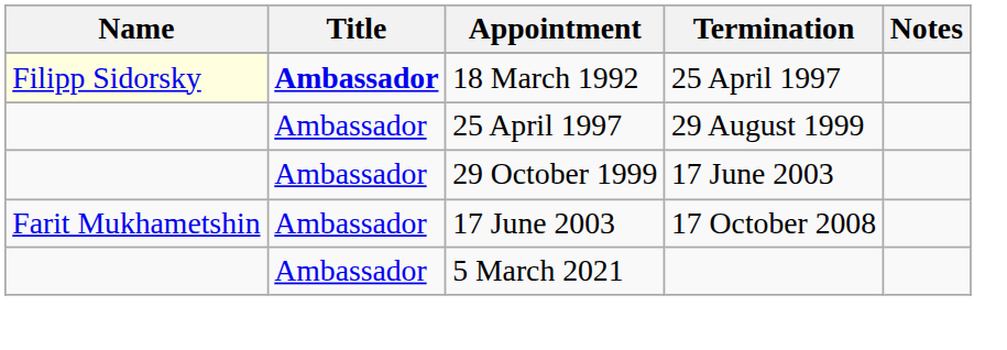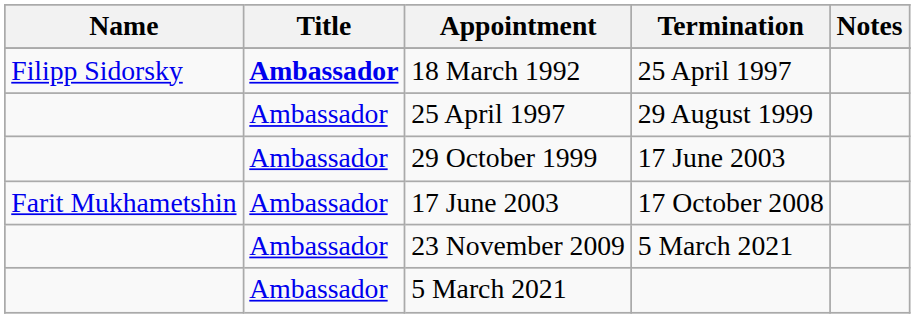18 March 1992 | Name: lightyellow background -> no background
+ row: Ambassador | 23 November 2009 | 5 March 2021
